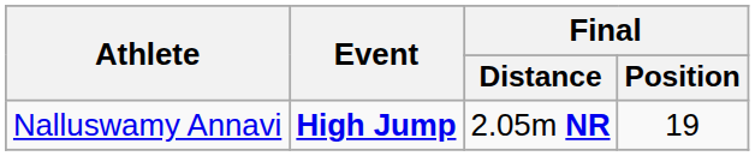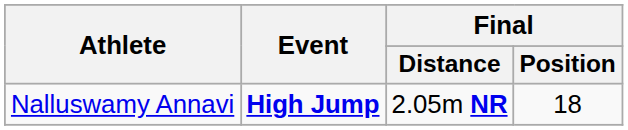Nalluswamy Annavi | Final / Position: 19 -> 18
